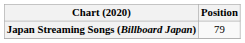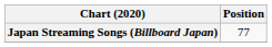Japan Streaming Songs (Billboard Japan) | Position: 79 -> 77
